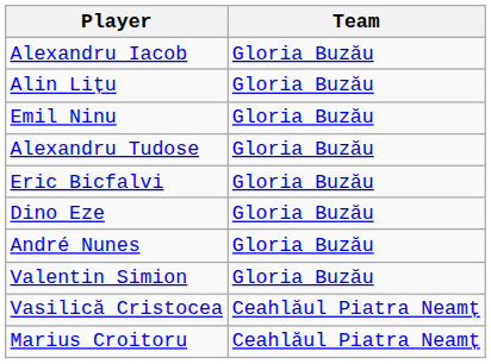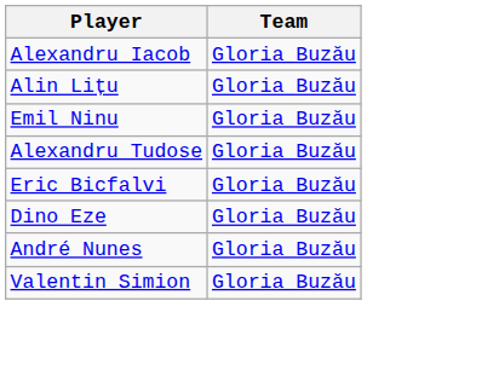- row: Vasilică Cristocea | Ceahlăul Piatra Neamț
- row: Marius Croitoru | Ceahlăul Piatra Neamț
